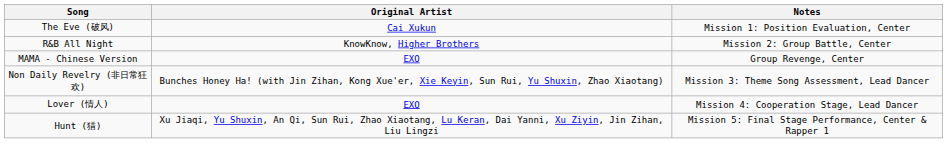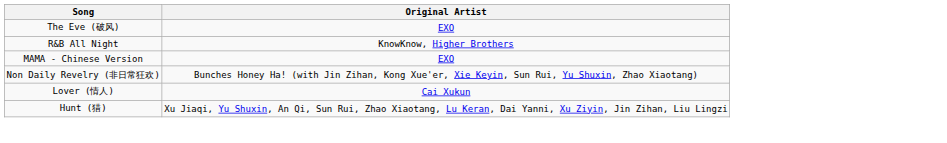- column: Notes | Mission 1: Position Evaluation, Center | Mission 2: Group Battle, Center | Group Revenge, Center | Mission 3: Theme Song Assessment, Lead Dancer | Mission 4: Cooperation Stage, Lead Dancer | Mission 5: Final Stage Performance, Center & Rapper 1
The Eve (破风) | Original Artist: Cai Xukun -> EXO
Lover (情人) | Original Artist: EXO -> Cai Xukun
